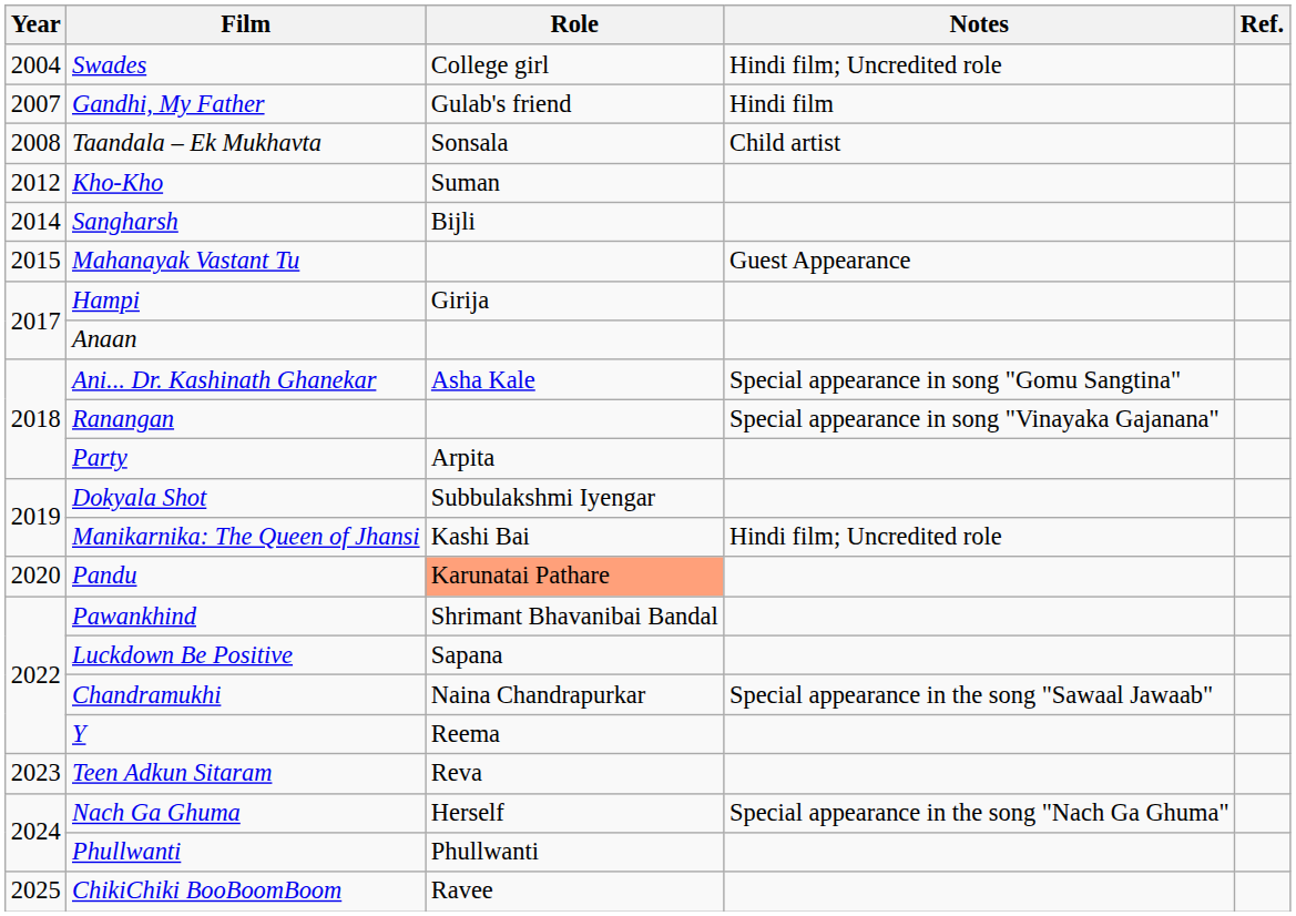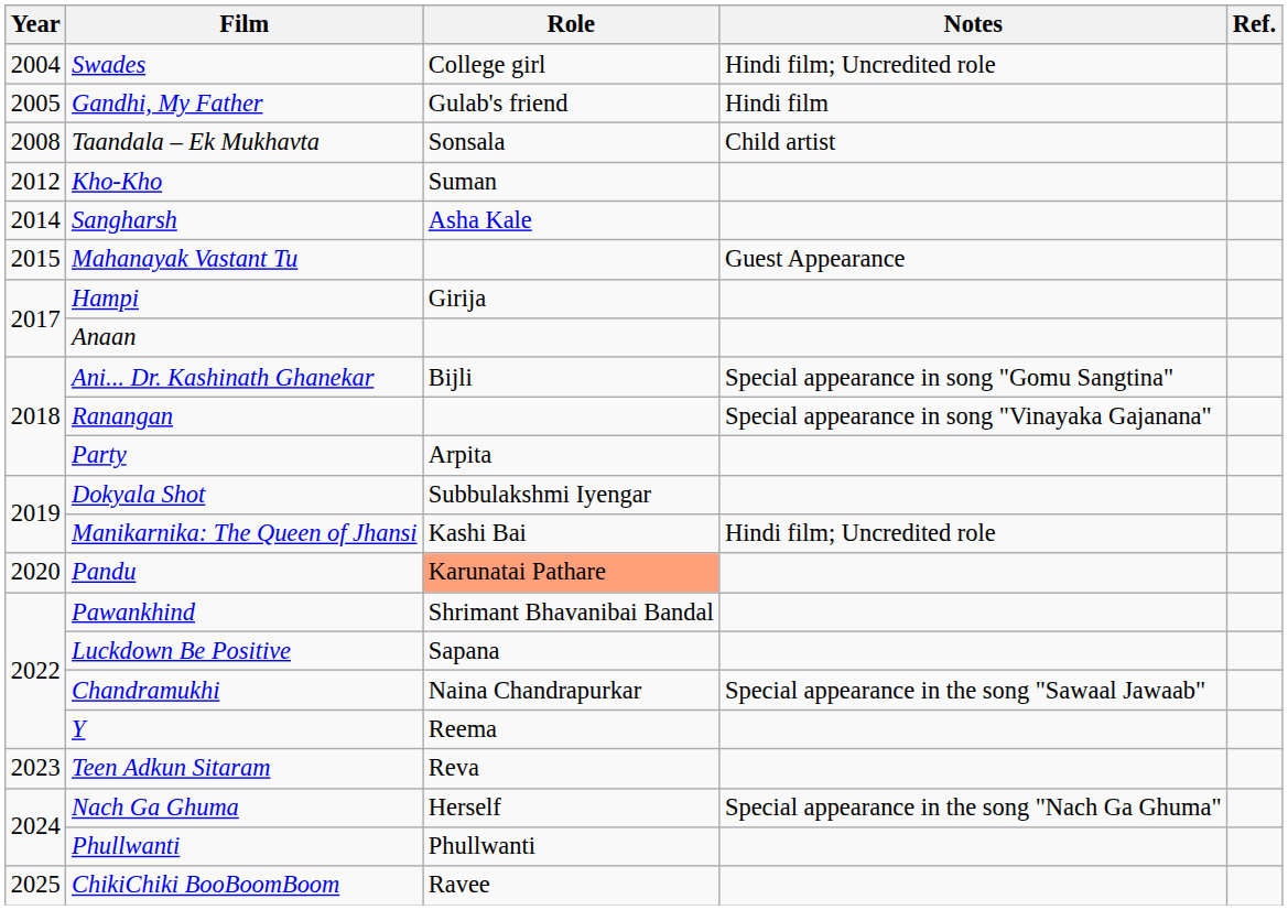Gandhi, My Father | Year: 2007 -> 2005
Sangharsh | Role: Bijli -> Asha Kale
Ani... Dr. Kashinath Ghanekar | Role: Asha Kale -> Bijli
